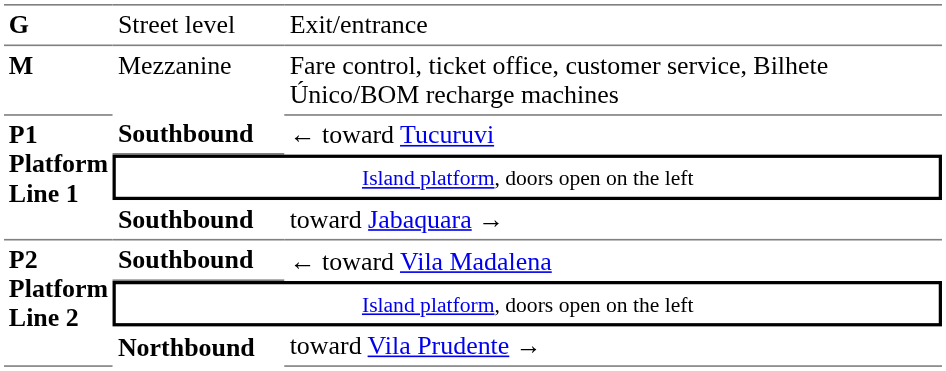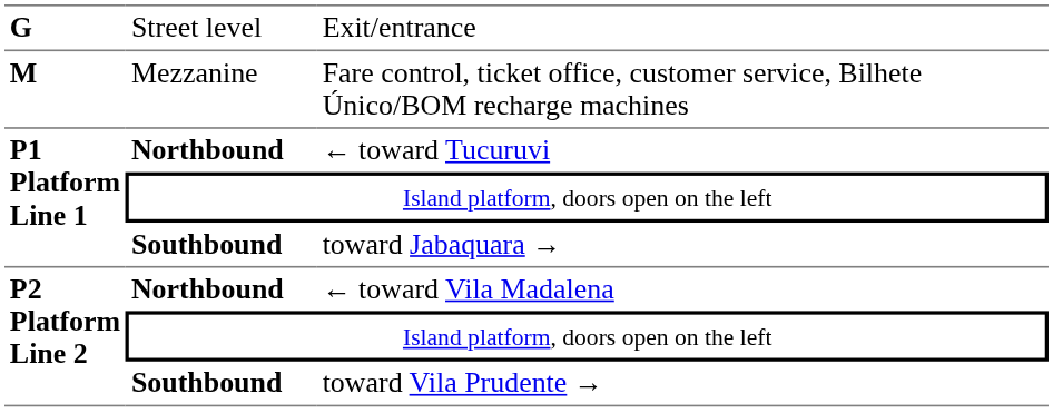← toward Tucuruvi | column 2: Southbound -> Northbound
← toward Vila Madalena | column 2: Southbound -> Northbound
toward Vila Prudente → | column 2: Northbound -> Southbound
